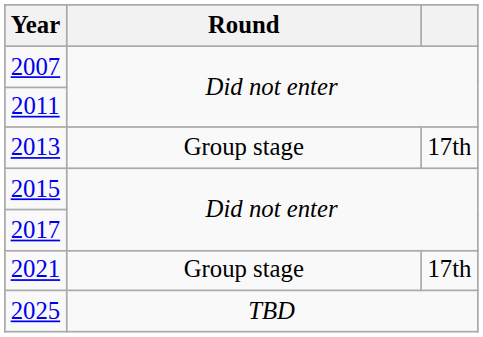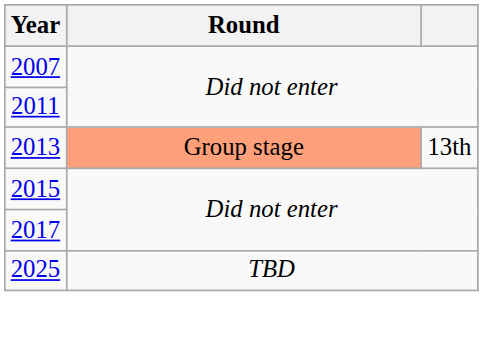2013 | Round: no background -> lightsalmon background
2013 | column 3: 17th -> 13th
- row: 2021 | Group stage | 17th
